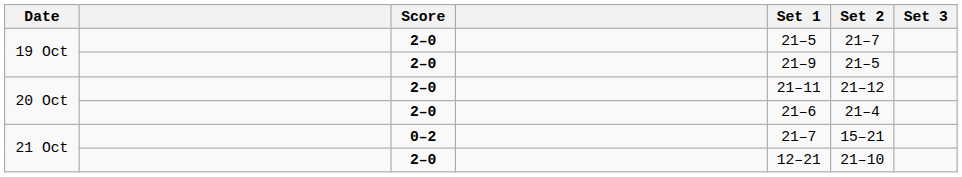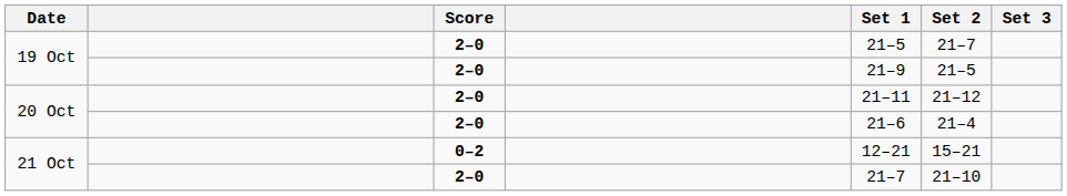21 Oct / 0–2 | Set 1: 21–7 -> 12–21
21 Oct / 2–0 | Set 1: 12–21 -> 21–7
